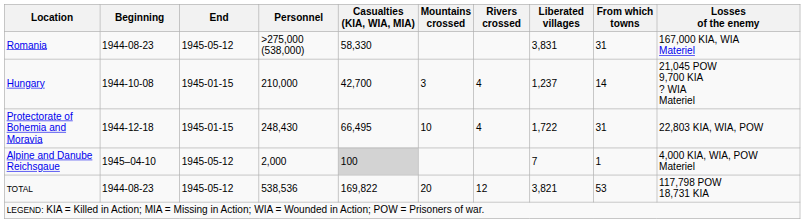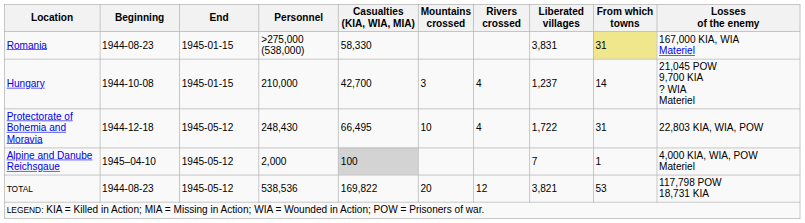Romania | End: 1945-05-12 -> 1945-01-15
Romania | From which towns: no background -> khaki background
Protectorate of Bohemia and Moravia | End: 1945-01-15 -> 1945-05-12
